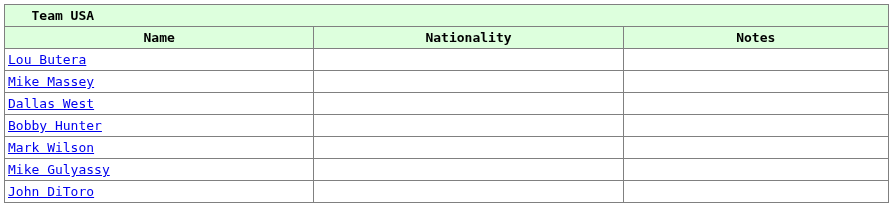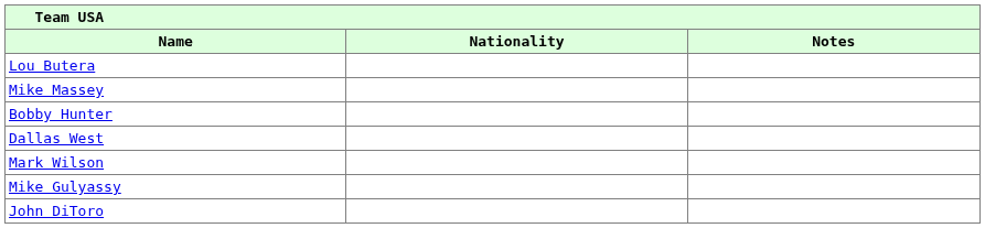rows swapped: Bobby Hunter <-> Dallas West
